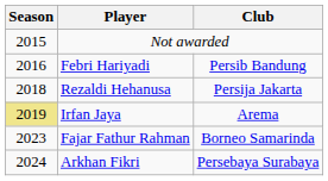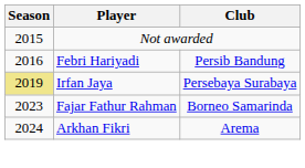- row: 2018 | Rezaldi Hehanusa | Persija Jakarta
Irfan Jaya | Club: Arema -> Persebaya Surabaya
Arkhan Fikri | Club: Persebaya Surabaya -> Arema
